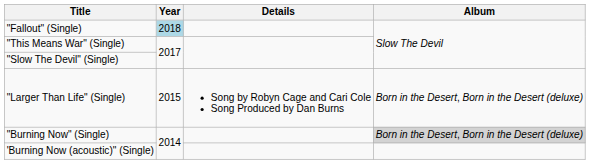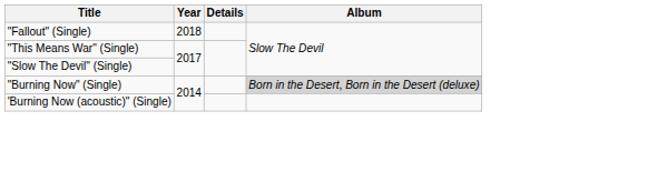"Fallout" (Single) | Year: lightblue background -> no background
- row: "Larger Than Life" (Single) | 2015 | Song by Robyn Cage and Cari Cole Song Produced by Dan Burns | Born in the Desert, Born in the Desert (deluxe)
